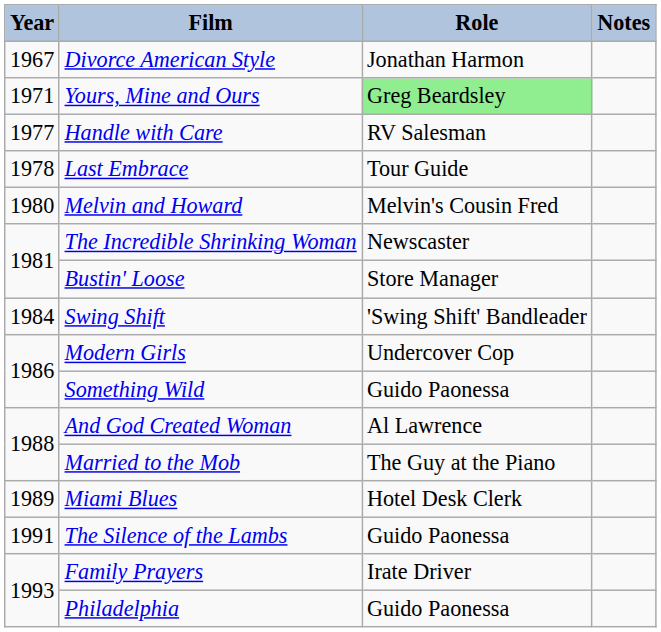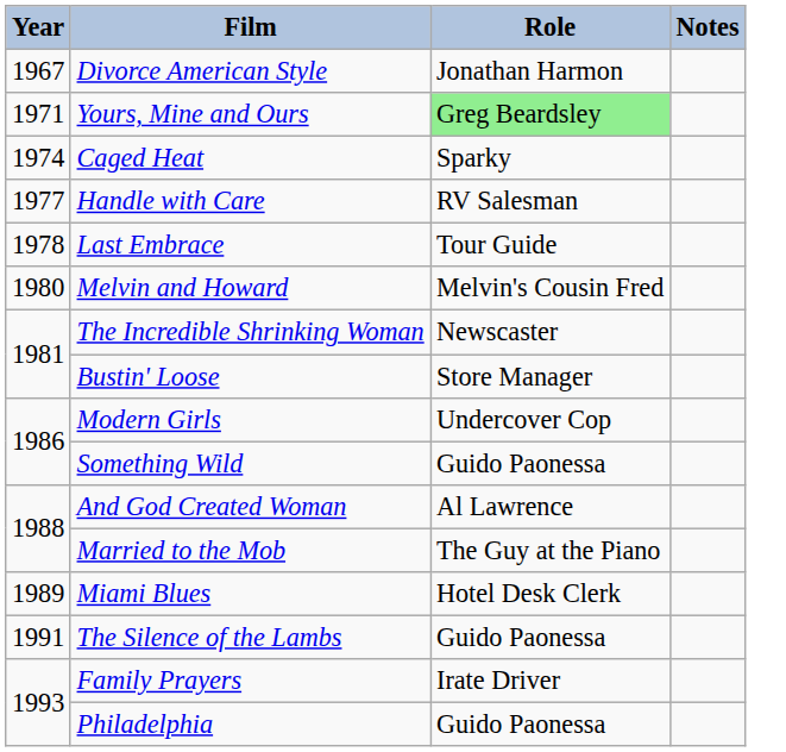+ row: 1974 | Caged Heat | Sparky
- row: 1984 | Swing Shift | 'Swing Shift' Bandleader
